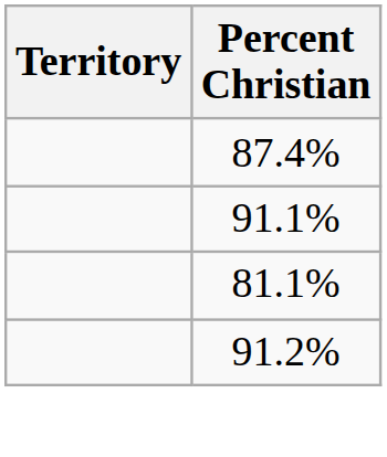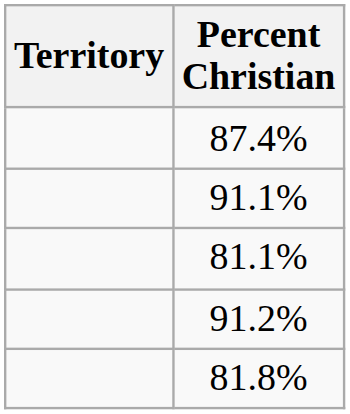+ row: 81.8%
